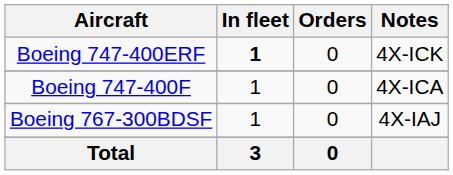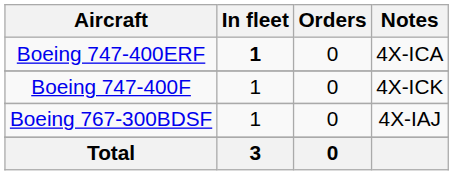Boeing 747-400ERF | Notes: 4X-ICK -> 4X-ICA
Boeing 747-400F | Notes: 4X-ICA -> 4X-ICK
